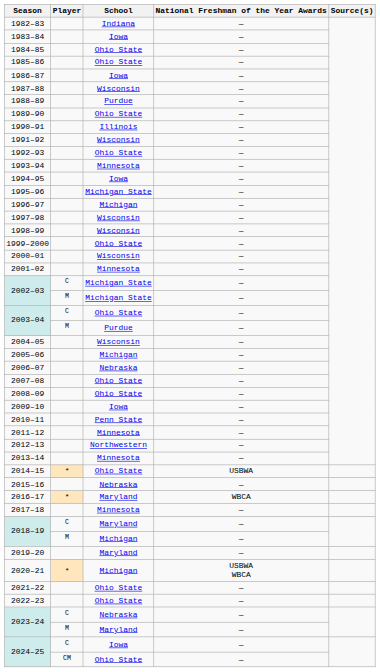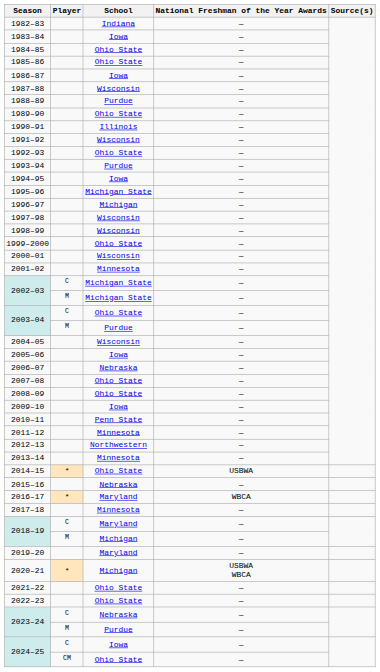1993–94 | School: Minnesota -> Purdue
2005–06 | School: Michigan -> Iowa
2023–24 / M | School: Maryland -> Purdue
